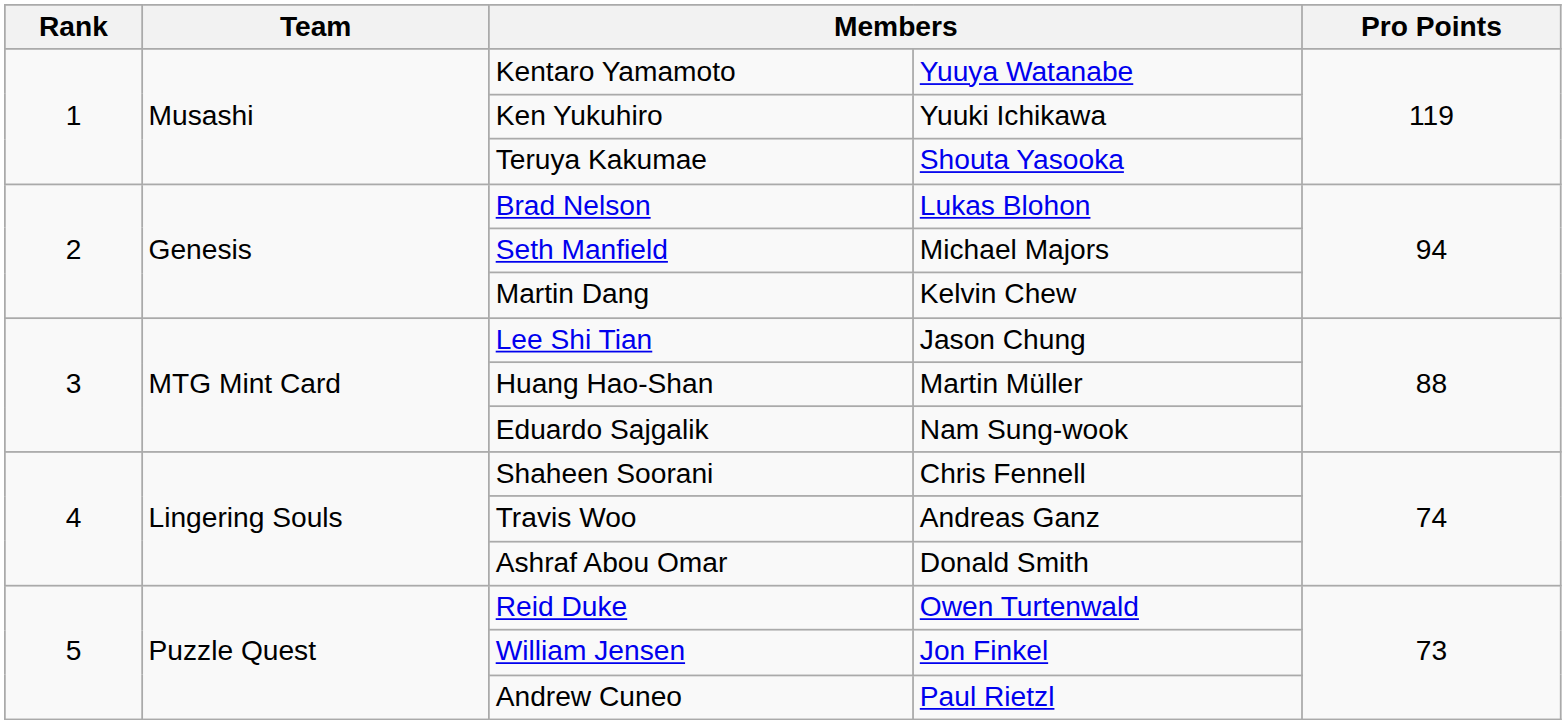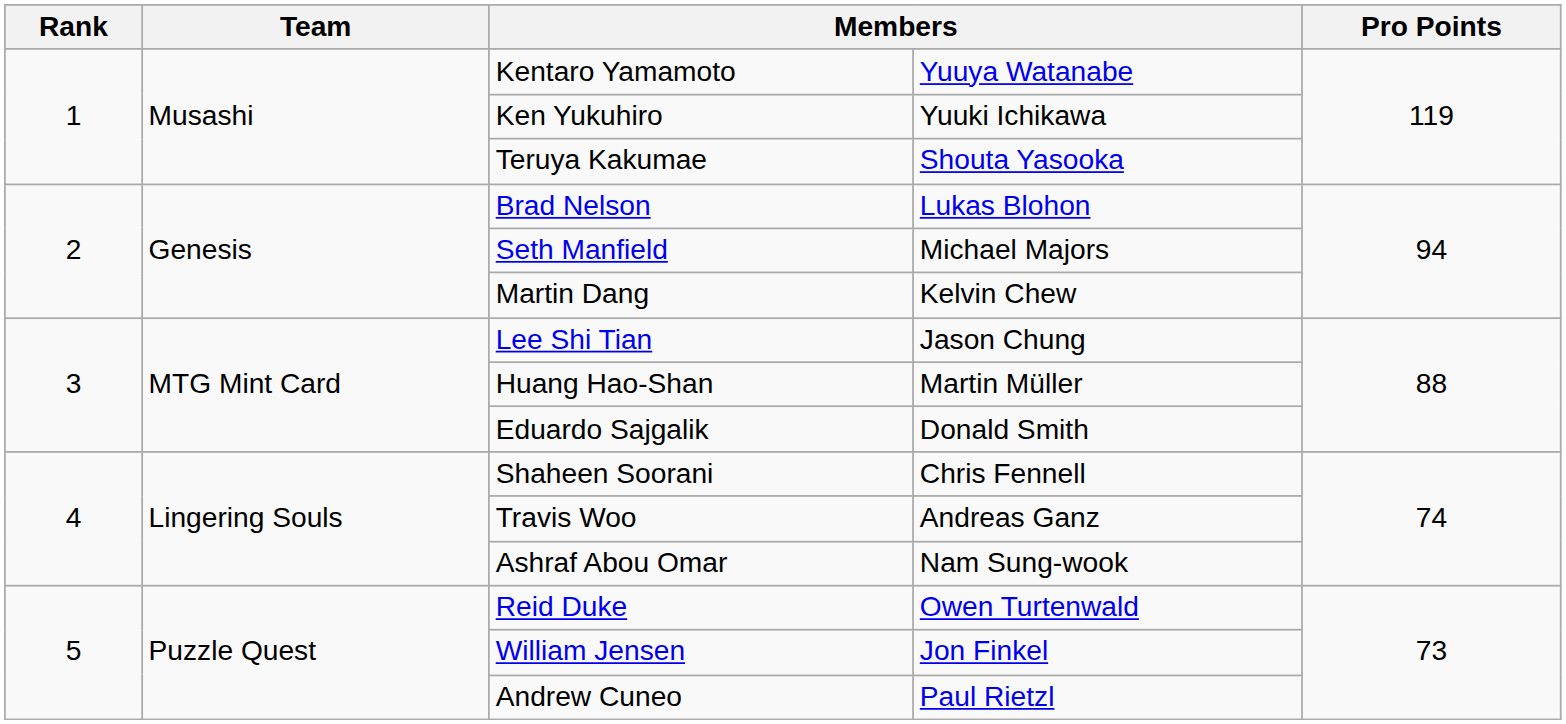Eduardo Sajgalik | column 4: Nam Sung-wook -> Donald Smith
Ashraf Abou Omar | column 4: Donald Smith -> Nam Sung-wook
